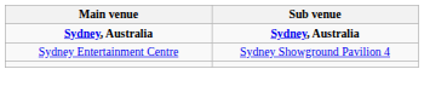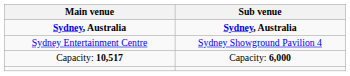+ row: Capacity: 10,517 | Capacity: 6,000
